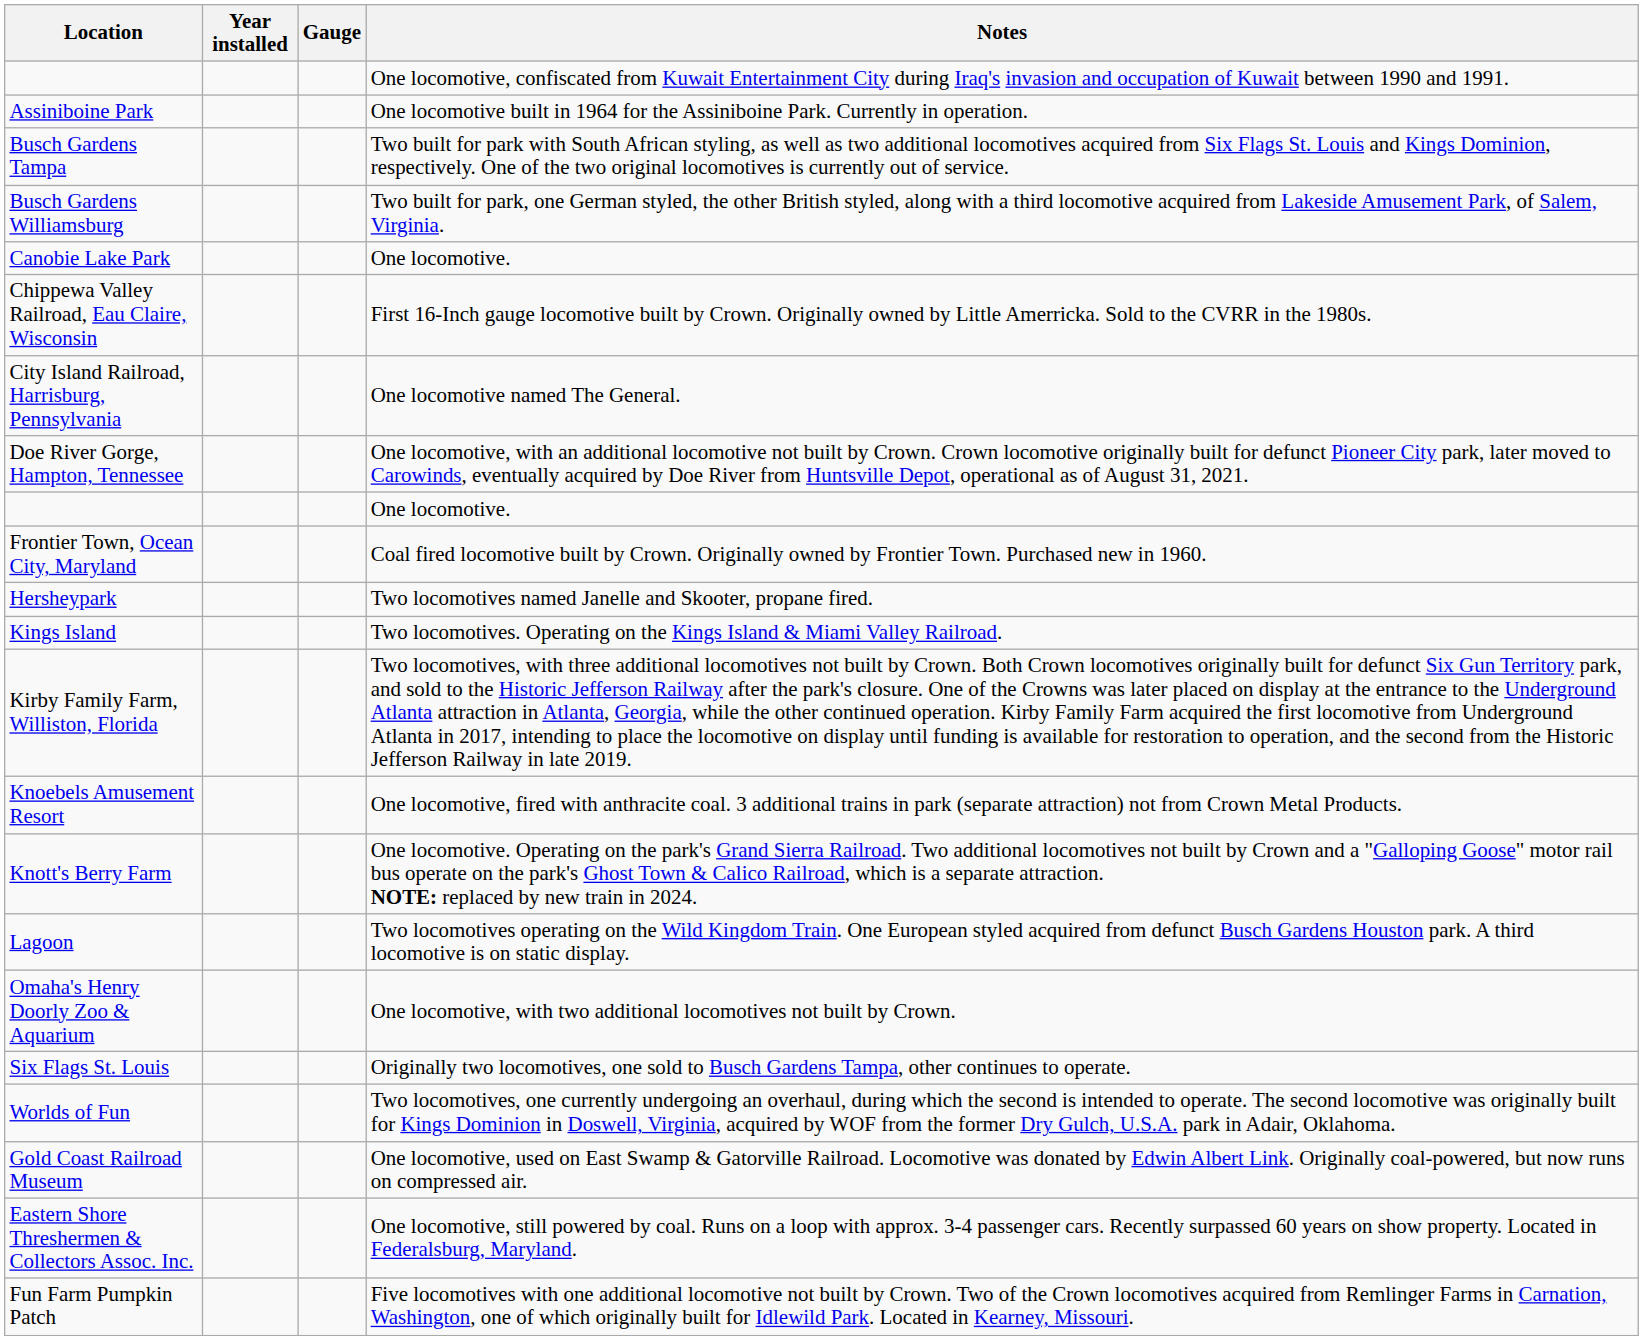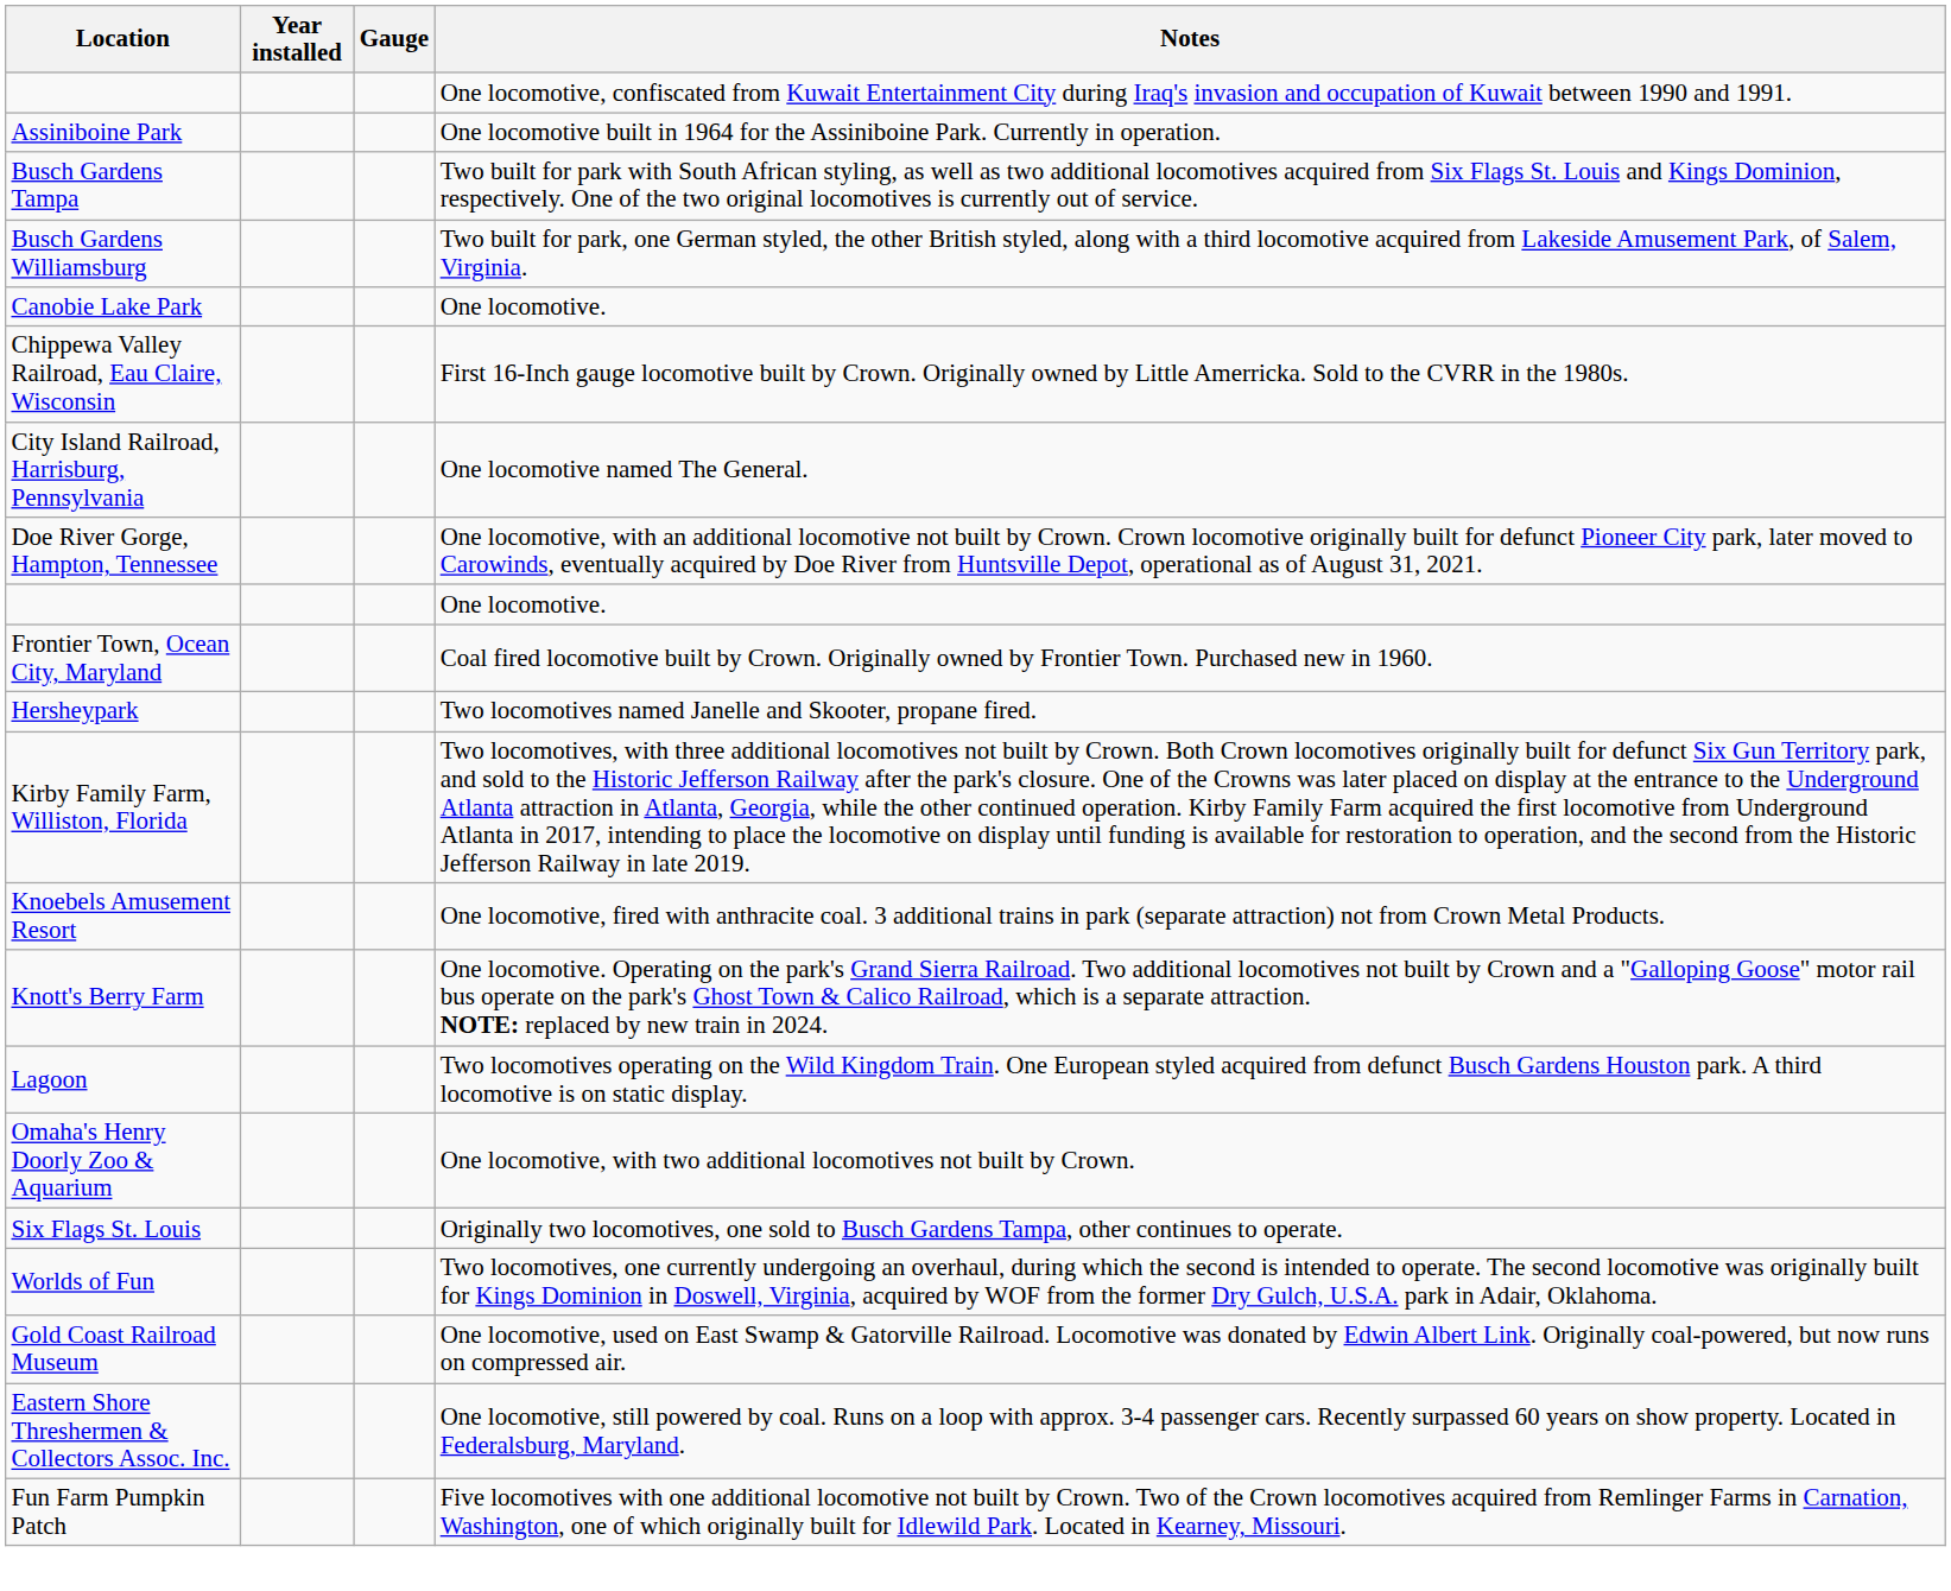- row: Kings Island | Two locomotives. Operating on the Kings Island & Miami Valley Railroad.
